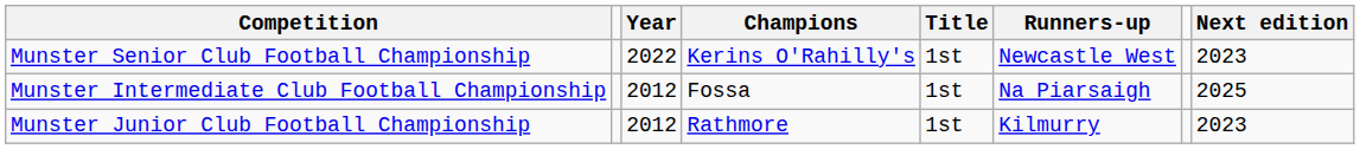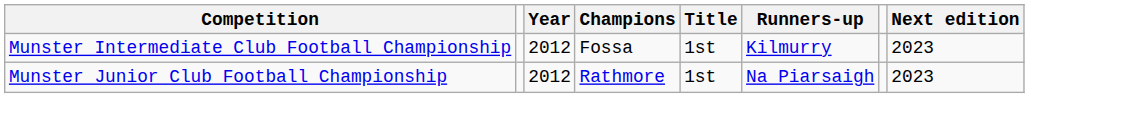- row: Munster Senior Club Football Championship | 2022 | Kerins O'Rahilly's | 1st | Newcastle West | 2023
Munster Intermediate Club Football Championship | Runners-up: Na Piarsaigh -> Kilmurry
Munster Intermediate Club Football Championship | Next edition: 2025 -> 2023
Munster Junior Club Football Championship | Runners-up: Kilmurry -> Na Piarsaigh
